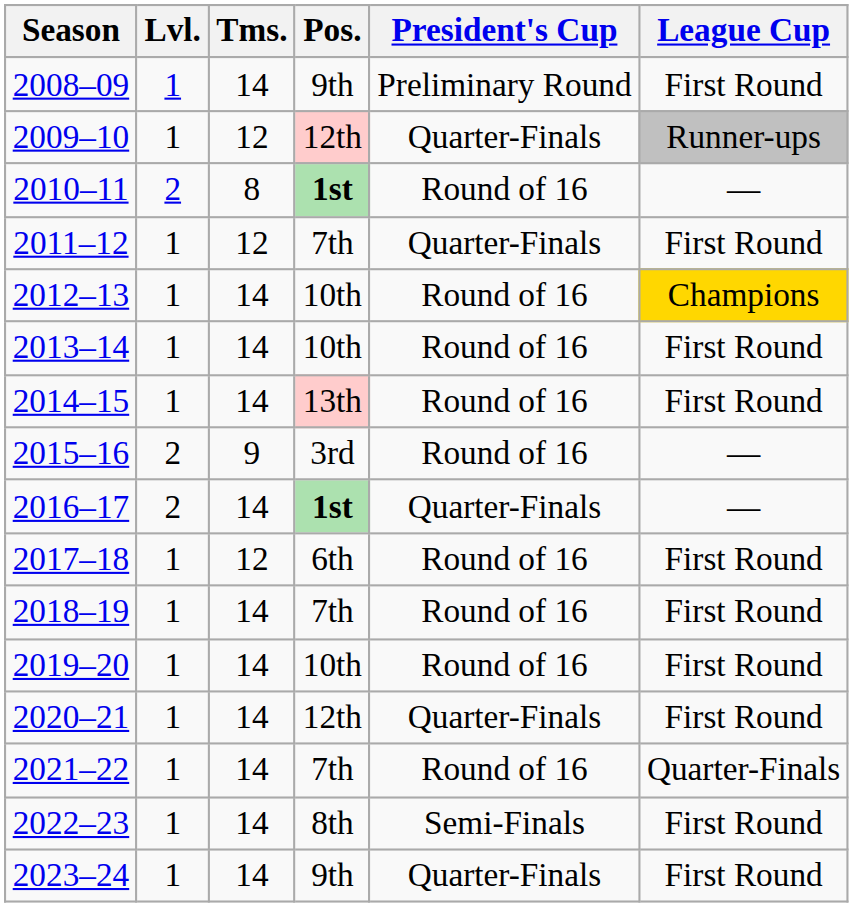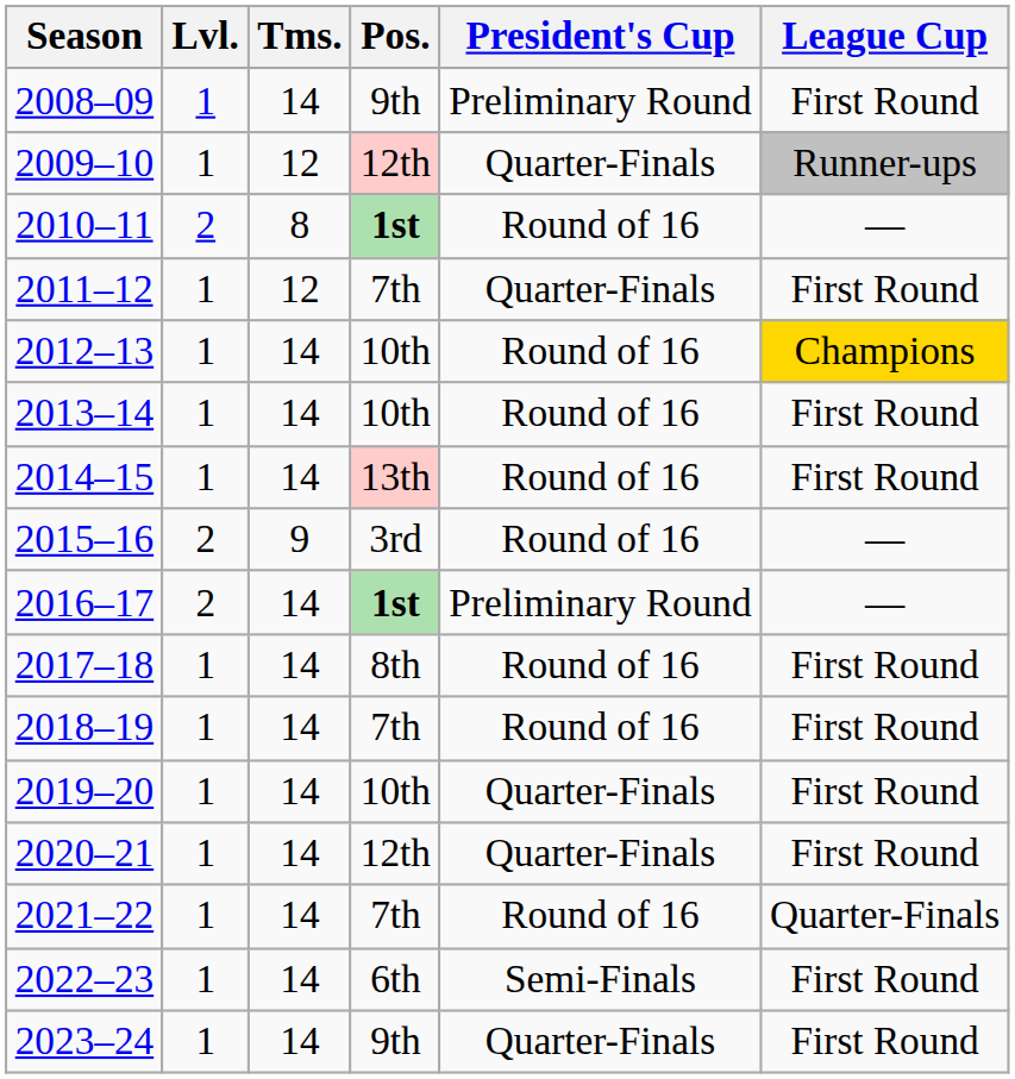2016–17 | President's Cup: Quarter-Finals -> Preliminary Round
2017–18 | Tms.: 12 -> 14
2017–18 | Pos.: 6th -> 8th
2019–20 | President's Cup: Round of 16 -> Quarter-Finals
2022–23 | Pos.: 8th -> 6th
